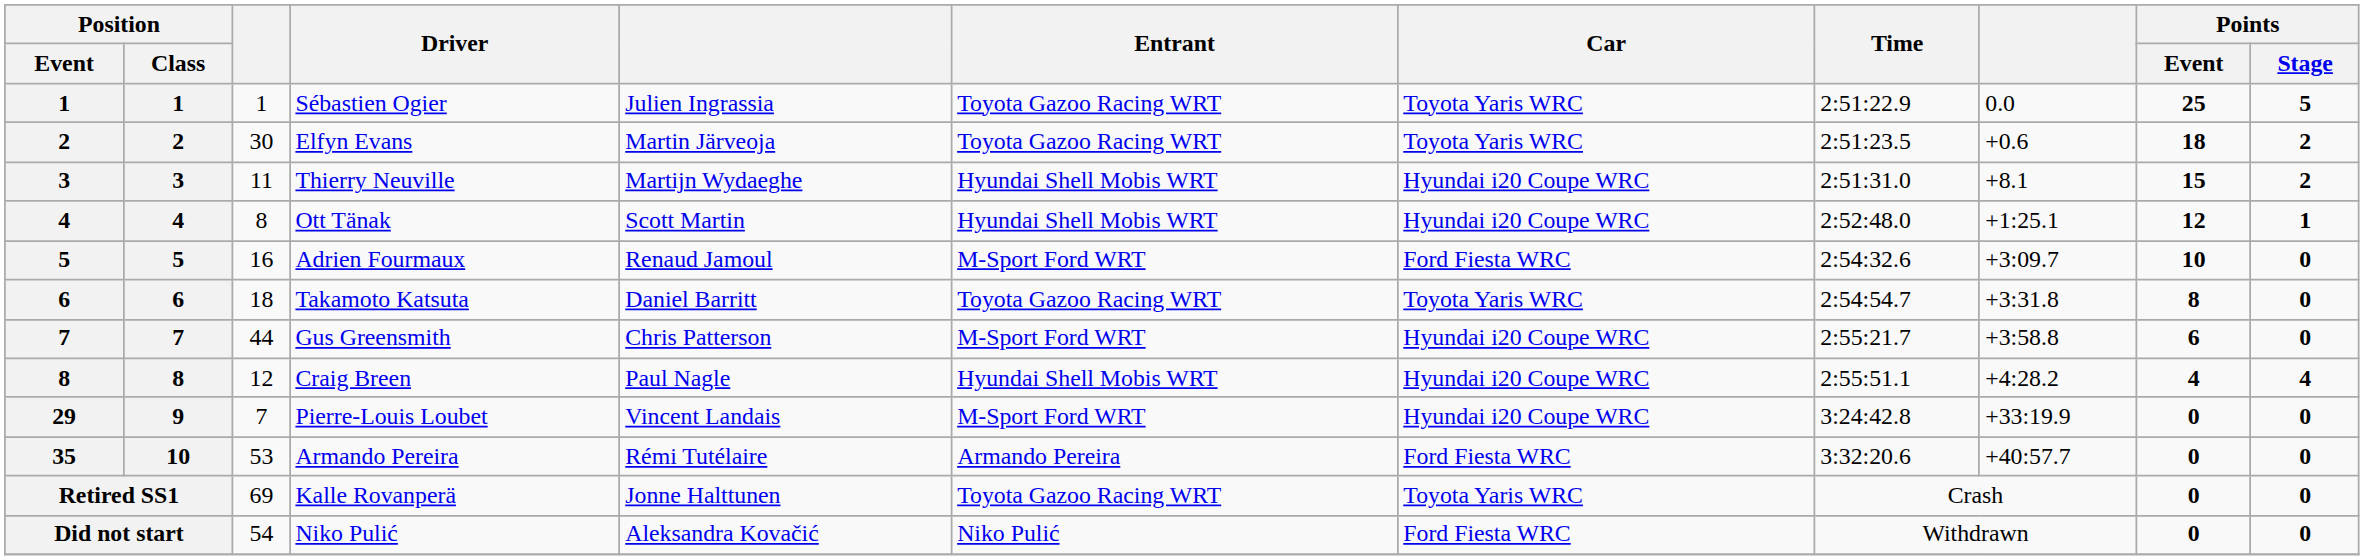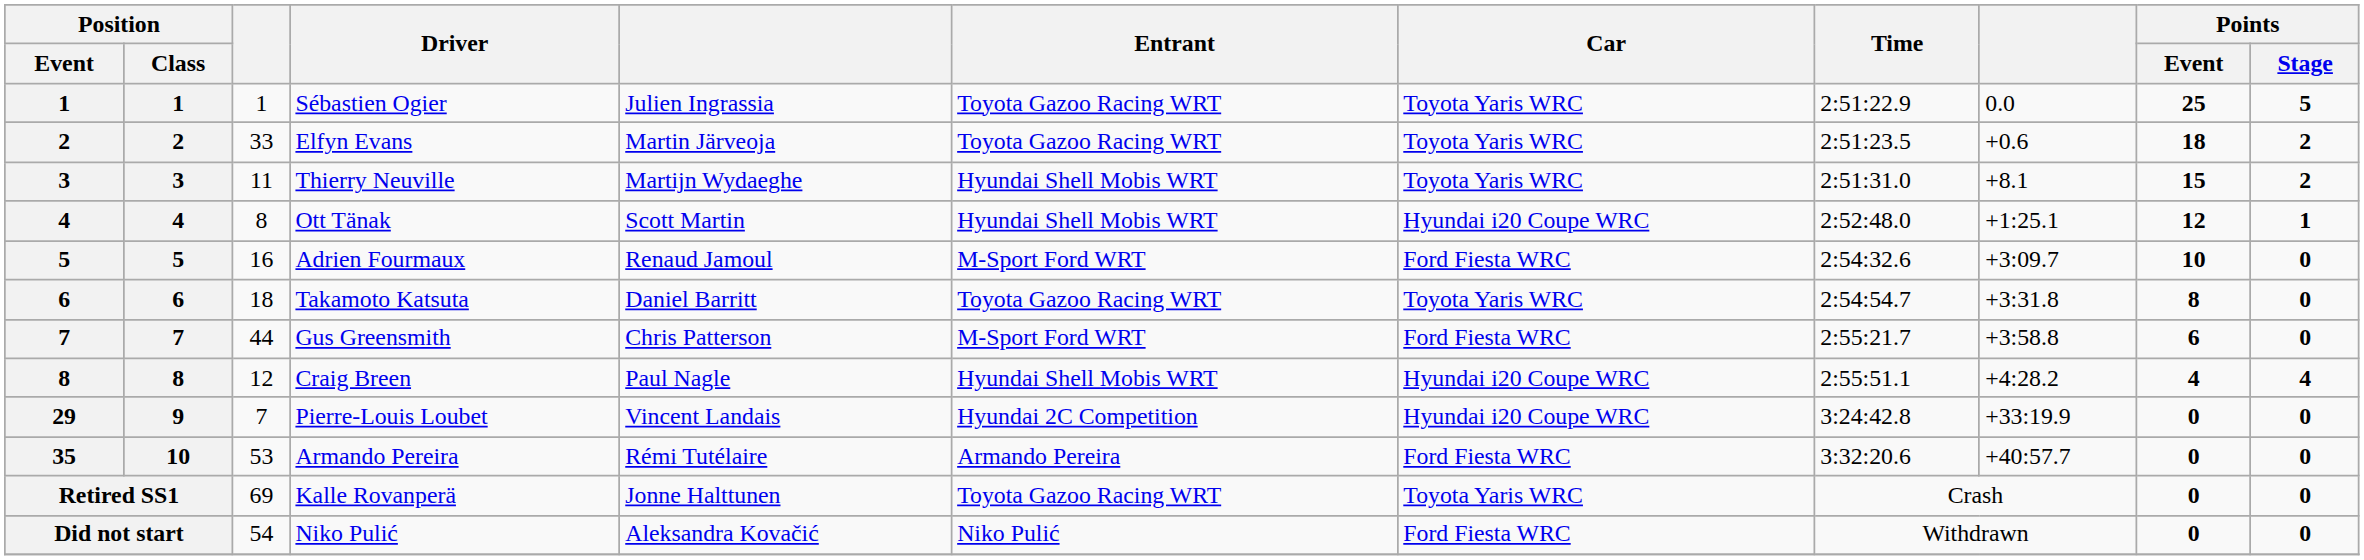Elfyn Evans | column 3: 30 -> 33
Thierry Neuville | Car: Hyundai i20 Coupe WRC -> Toyota Yaris WRC
Gus Greensmith | Car: Hyundai i20 Coupe WRC -> Ford Fiesta WRC
Pierre-Louis Loubet | Entrant: M-Sport Ford WRT -> Hyundai 2C Competition
